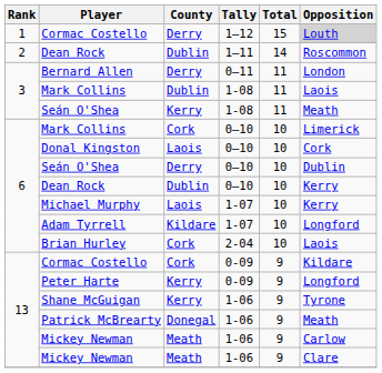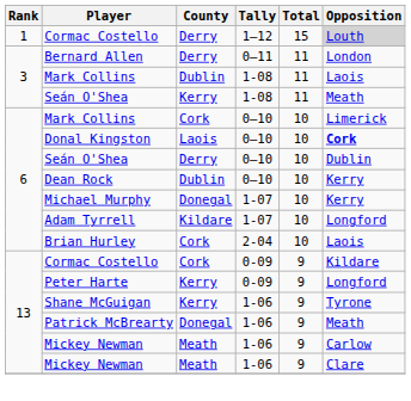- row: 2 | Dean Rock | Dublin | 1–11 | 14 | Roscommon
Donal Kingston | Opposition: normal -> bold
Michael Murphy | County: Laois -> Donegal
